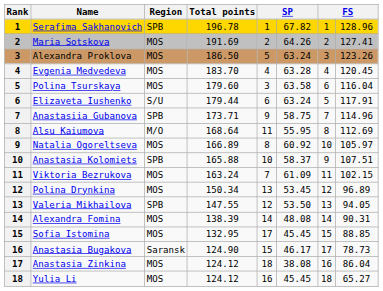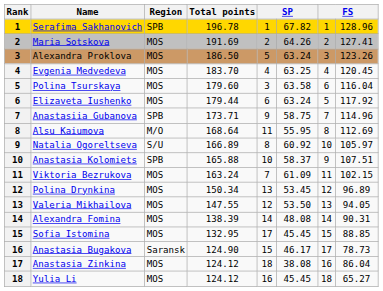Evgenia Medvedeva | column 6: 63.28 -> 63.25
Elizaveta Iushenko | Region: S/U -> MOS
Elizaveta Iushenko | column 8: 117.91 -> 117.92
Natalia Ogoreltseva | Region: MOS -> S/U
Valeria Mikhailova | Region: SPB -> MOS
